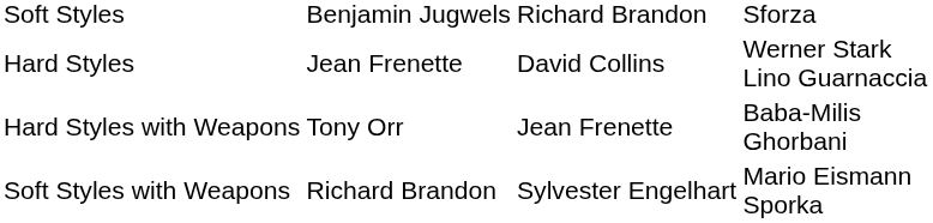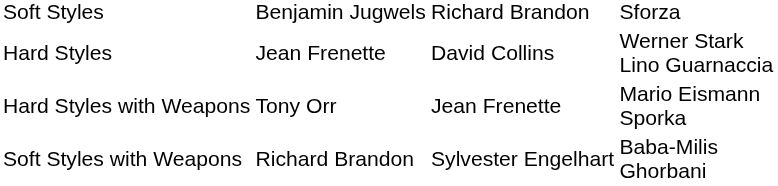Hard Styles with Weapons | column 4: Baba-Milis Ghorbani -> Mario Eismann Sporka
Soft Styles with Weapons | column 4: Mario Eismann Sporka -> Baba-Milis Ghorbani
